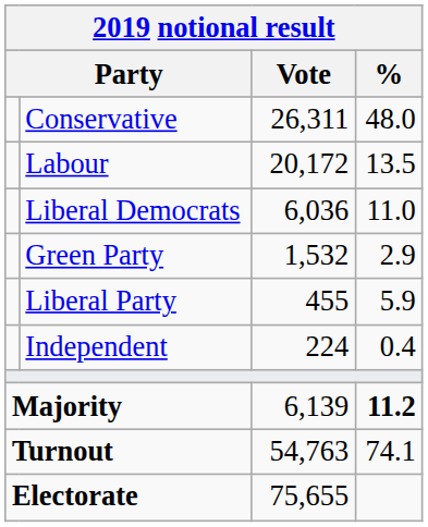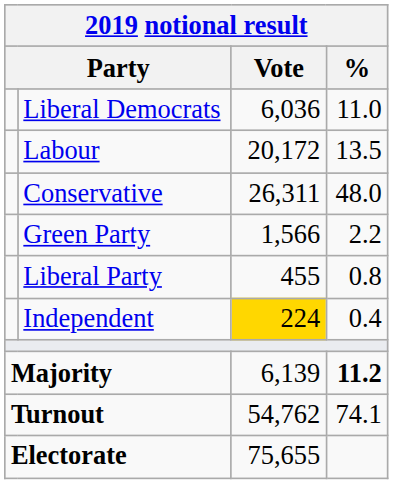rows swapped: Conservative <-> Liberal Democrats
Green Party | Vote: 1,532 -> 1,566
Green Party | %: 2.9 -> 2.2
Liberal Party | %: 5.9 -> 0.8
Independent | Vote: no background -> gold background
Turnout | Vote: 54,763 -> 54,762
